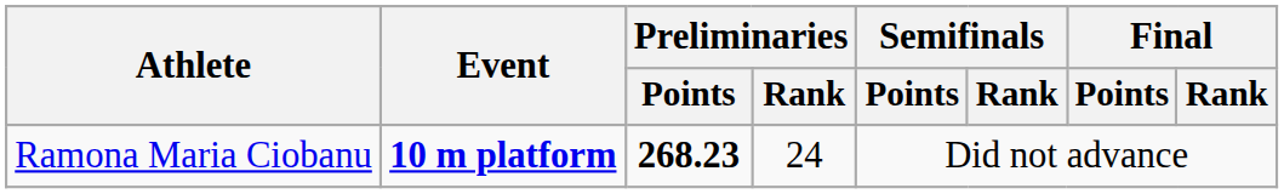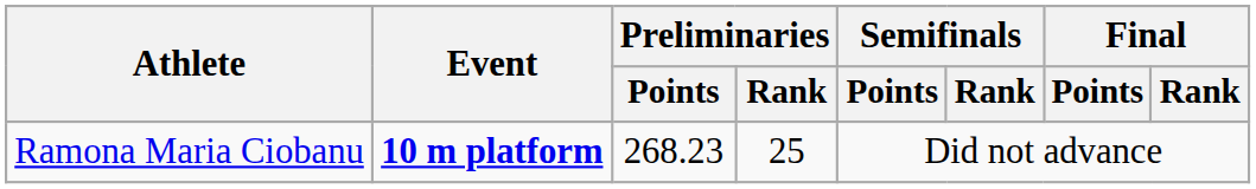Ramona Maria Ciobanu | Preliminaries / Points: bold -> normal
Ramona Maria Ciobanu | Preliminaries / Rank: 24 -> 25
